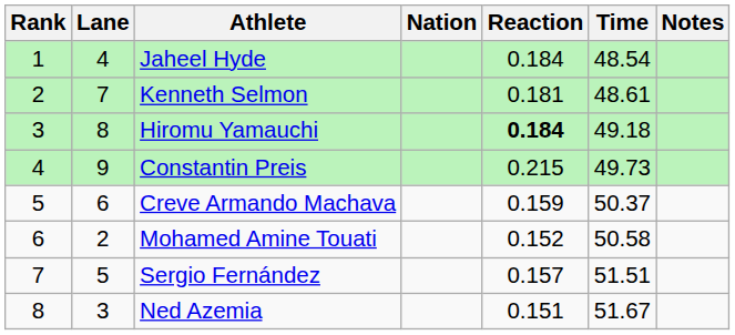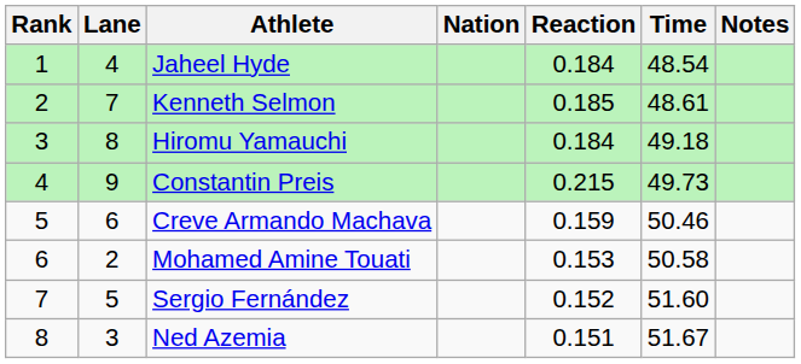Kenneth Selmon | Reaction: 0.181 -> 0.185
Hiromu Yamauchi | Reaction: bold -> normal
Creve Armando Machava | Time: 50.37 -> 50.46
Mohamed Amine Touati | Reaction: 0.152 -> 0.153
Sergio Fernández | Reaction: 0.157 -> 0.152
Sergio Fernández | Time: 51.51 -> 51.60
